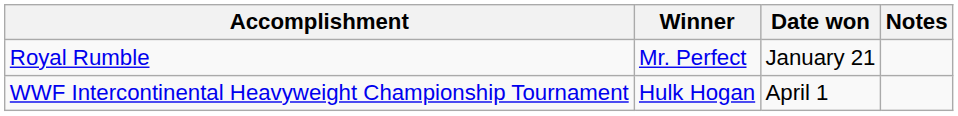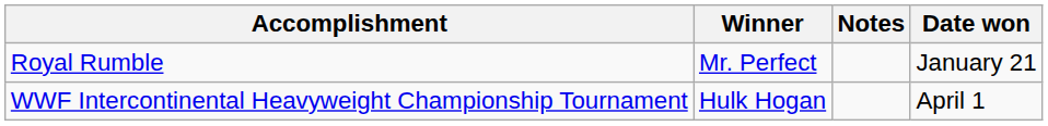columns swapped: Date won <-> Notes
